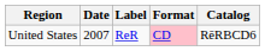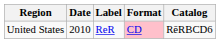United States | Date: 2007 -> 2010
